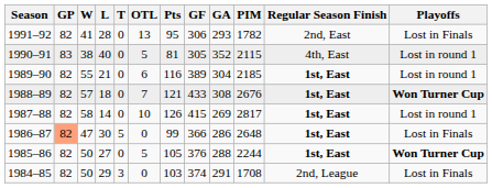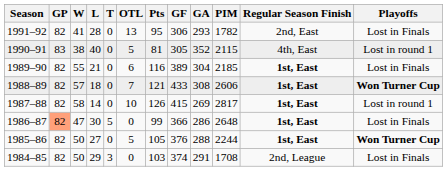1989–90 | Playoffs: Lost in round 1 -> Lost in Finals
1988–89 | PIM: 2676 -> 2606
